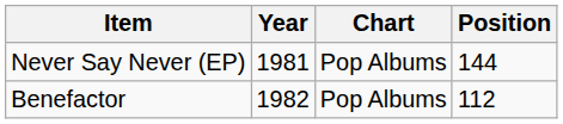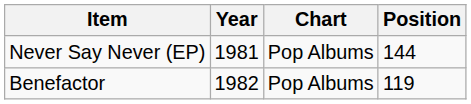Benefactor | Position: 112 -> 119
